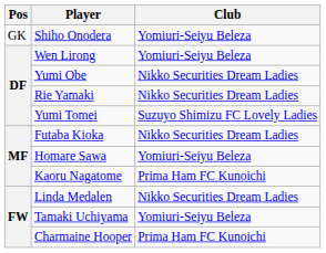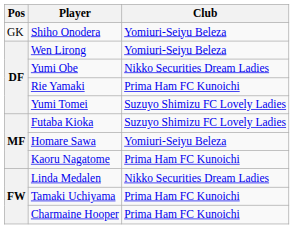Rie Yamaki | Club: Nikko Securities Dream Ladies -> Prima Ham FC Kunoichi
Futaba Kioka | Club: Nikko Securities Dream Ladies -> Suzuyo Shimizu FC Lovely Ladies
Tamaki Uchiyama | Club: Yomiuri-Seiyu Beleza -> Prima Ham FC Kunoichi
